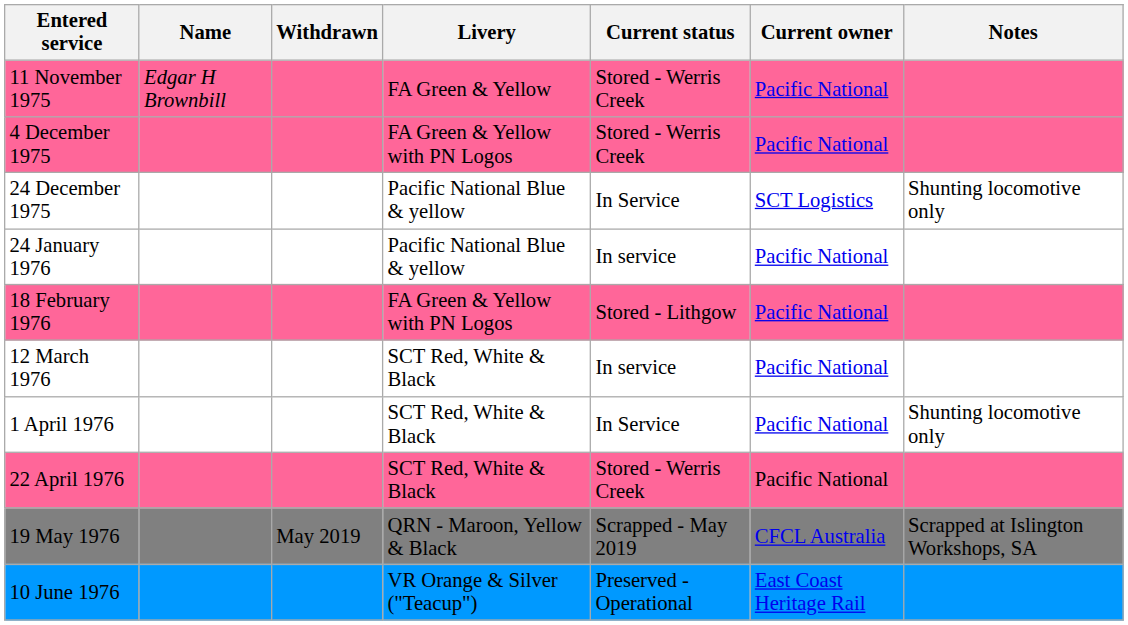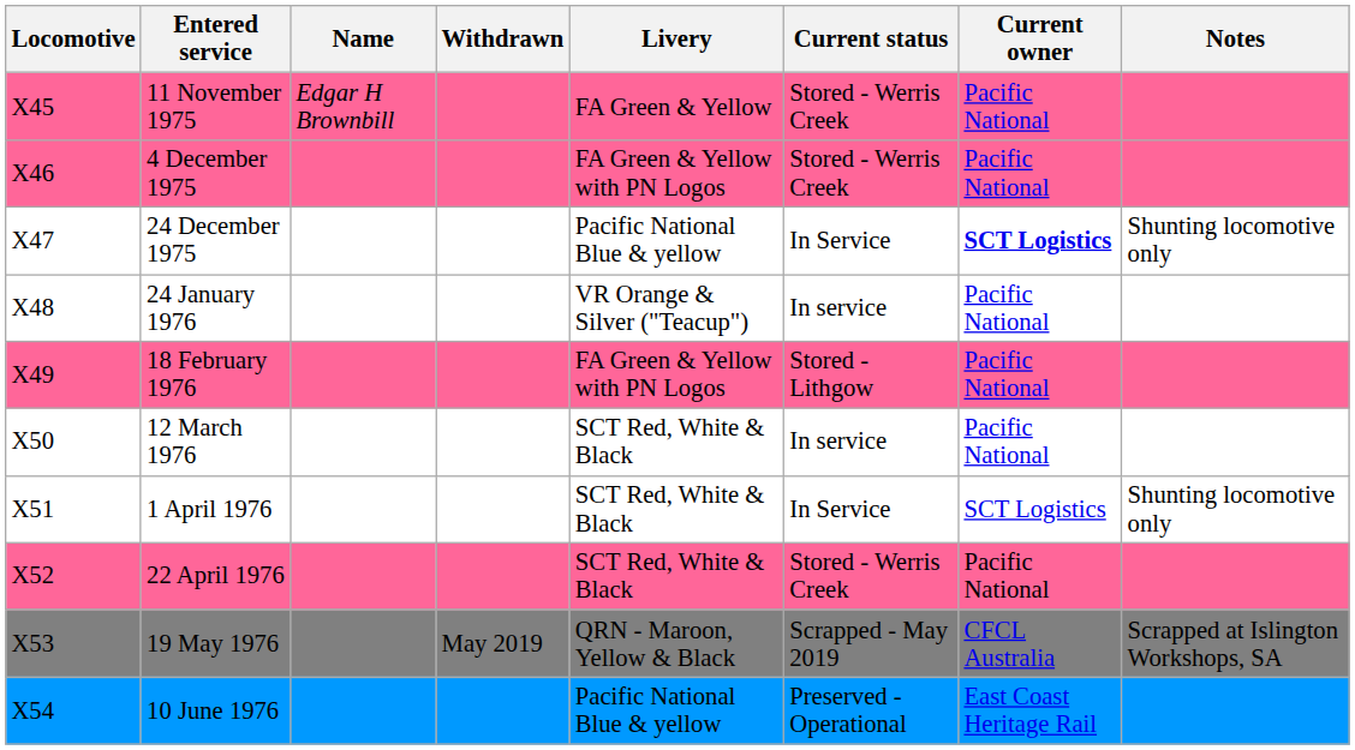+ column: Locomotive | X45 | X46 | X47 | X48 | X49 | X50 | X51 | X52 | X53 | X54
24 December 1975 | Current owner: normal -> bold
24 January 1976 | Livery: Pacific National Blue & yellow -> VR Orange & Silver ("Teacup")
1 April 1976 | Current owner: Pacific National -> SCT Logistics
10 June 1976 | Livery: VR Orange & Silver ("Teacup") -> Pacific National Blue & yellow
